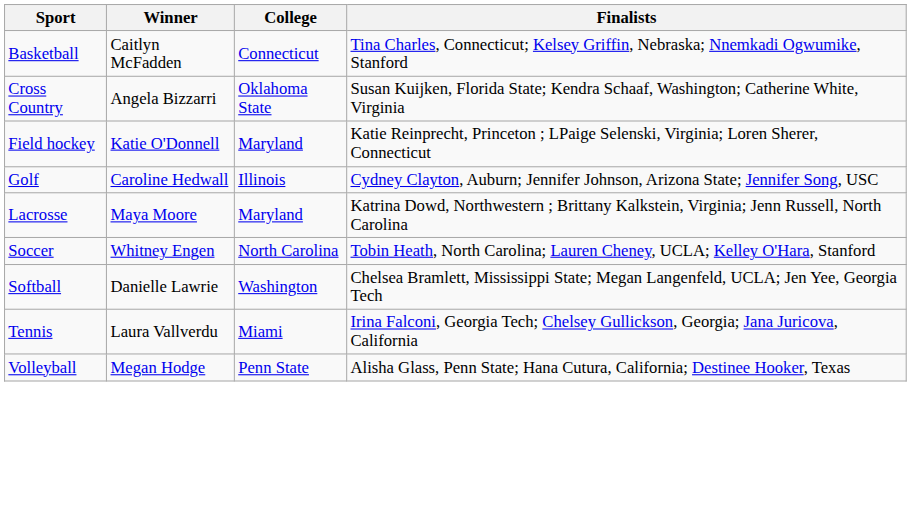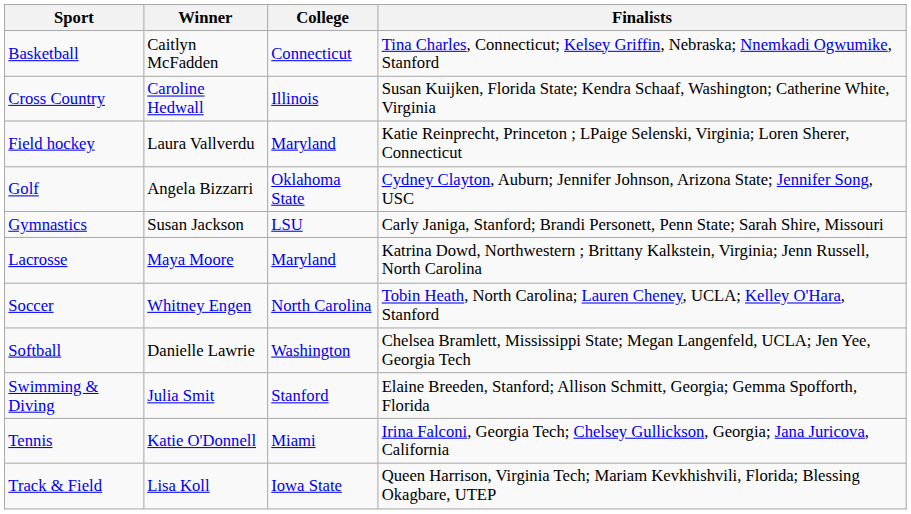Cross Country | Winner: Angela Bizzarri -> Caroline Hedwall
Cross Country | College: Oklahoma State -> Illinois
Field hockey | Winner: Katie O'Donnell -> Laura Vallverdu
Golf | Winner: Caroline Hedwall -> Angela Bizzarri
Golf | College: Illinois -> Oklahoma State
+ row: Gymnastics | Susan Jackson | LSU | Carly Janiga, Stanford; Brandi Personett, Penn State; Sarah Shire, Missouri
+ row: Swimming & Diving | Julia Smit | Stanford | Elaine Breeden, Stanford; Allison Schmitt, Georgia; Gemma Spofforth, Florida
Tennis | Winner: Laura Vallverdu -> Katie O'Donnell
+ row: Track & Field | Lisa Koll | Iowa State | Queen Harrison, Virginia Tech; Mariam Kevkhishvili, Florida; Blessing Okagbare, UTEP
- row: Volleyball | Megan Hodge | Penn State | Alisha Glass, Penn State; Hana Cutura, California; Destinee Hooker, Texas
